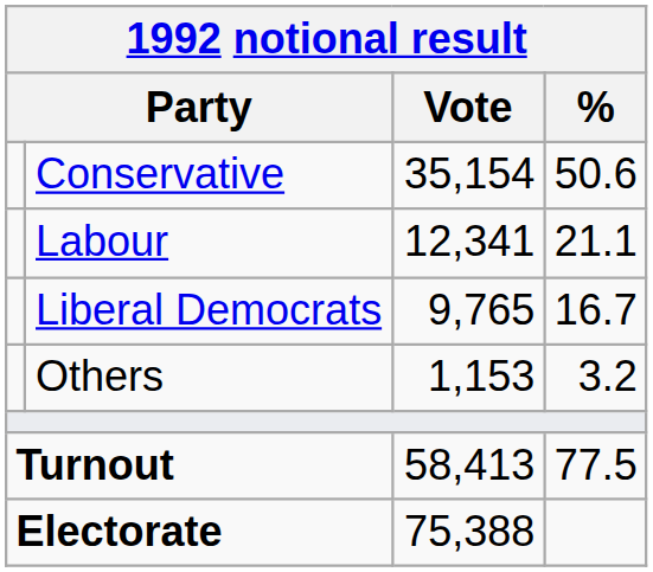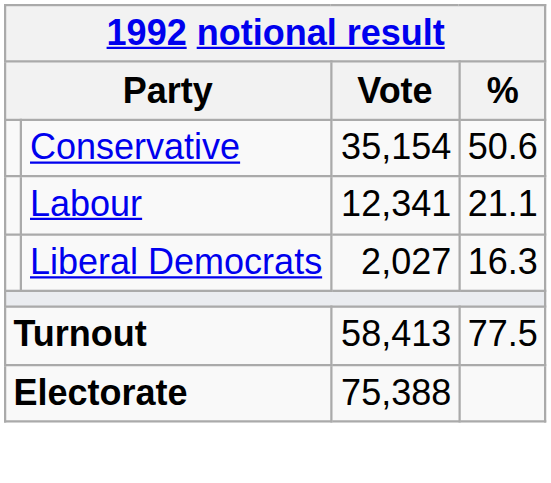Liberal Democrats | Vote: 9,765 -> 2,027
Liberal Democrats | %: 16.7 -> 16.3
- row: Others | 1,153 | 3.2
